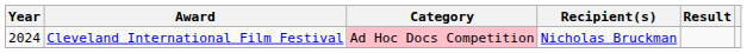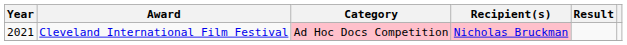Cleveland International Film Festival | Year: 2024 -> 2021
Cleveland International Film Festival | Recipient(s): no background -> pink background
